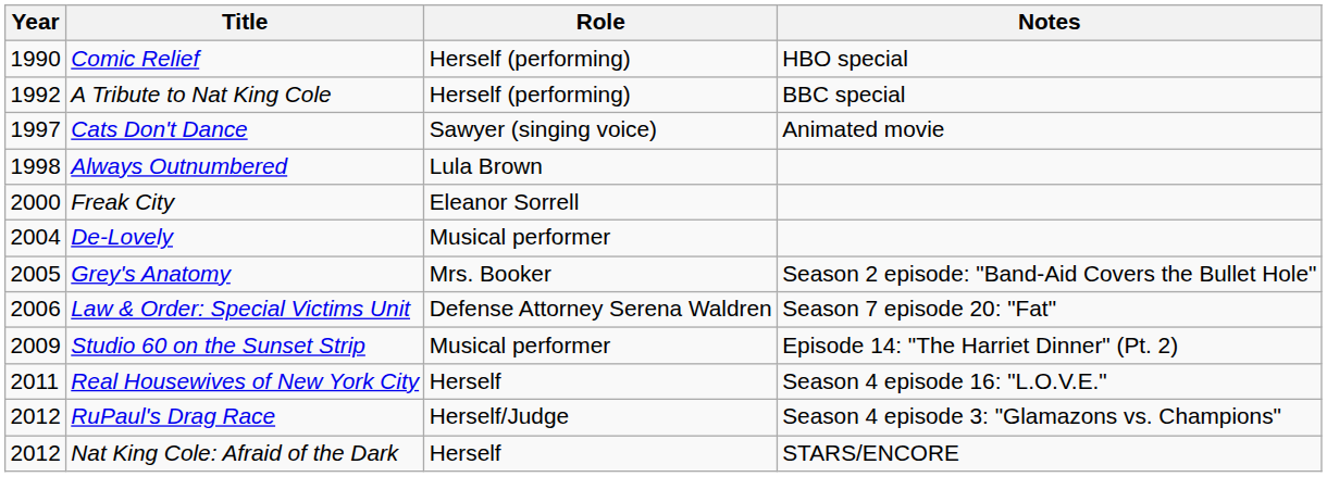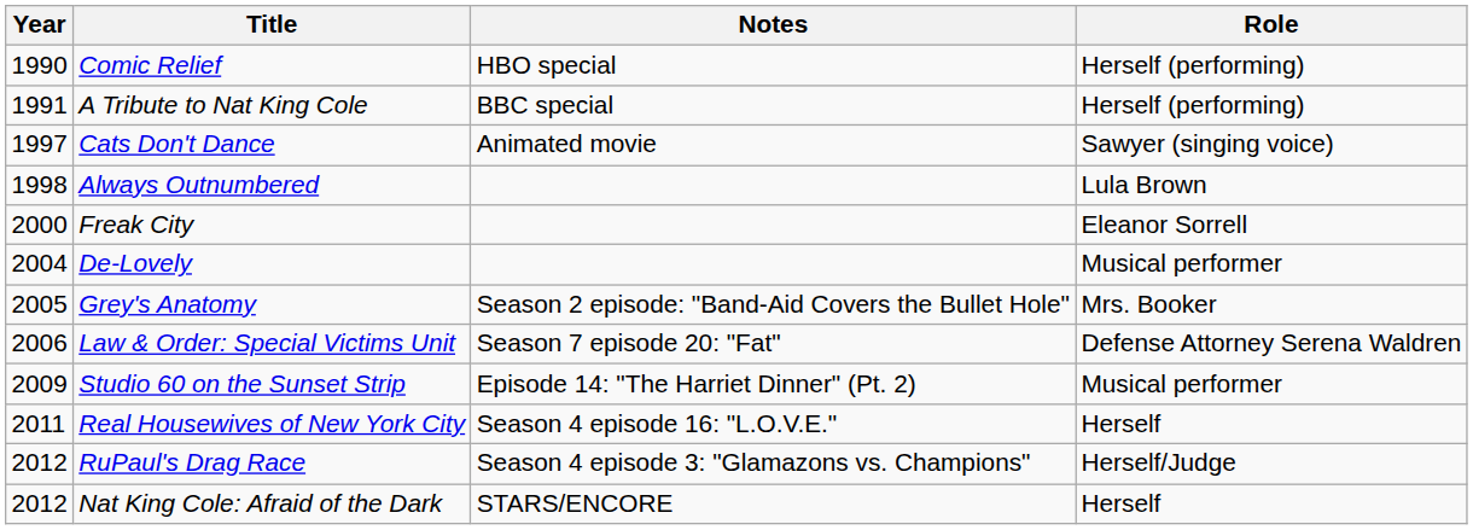columns swapped: Role <-> Notes
A Tribute to Nat King Cole | Year: 1992 -> 1991
